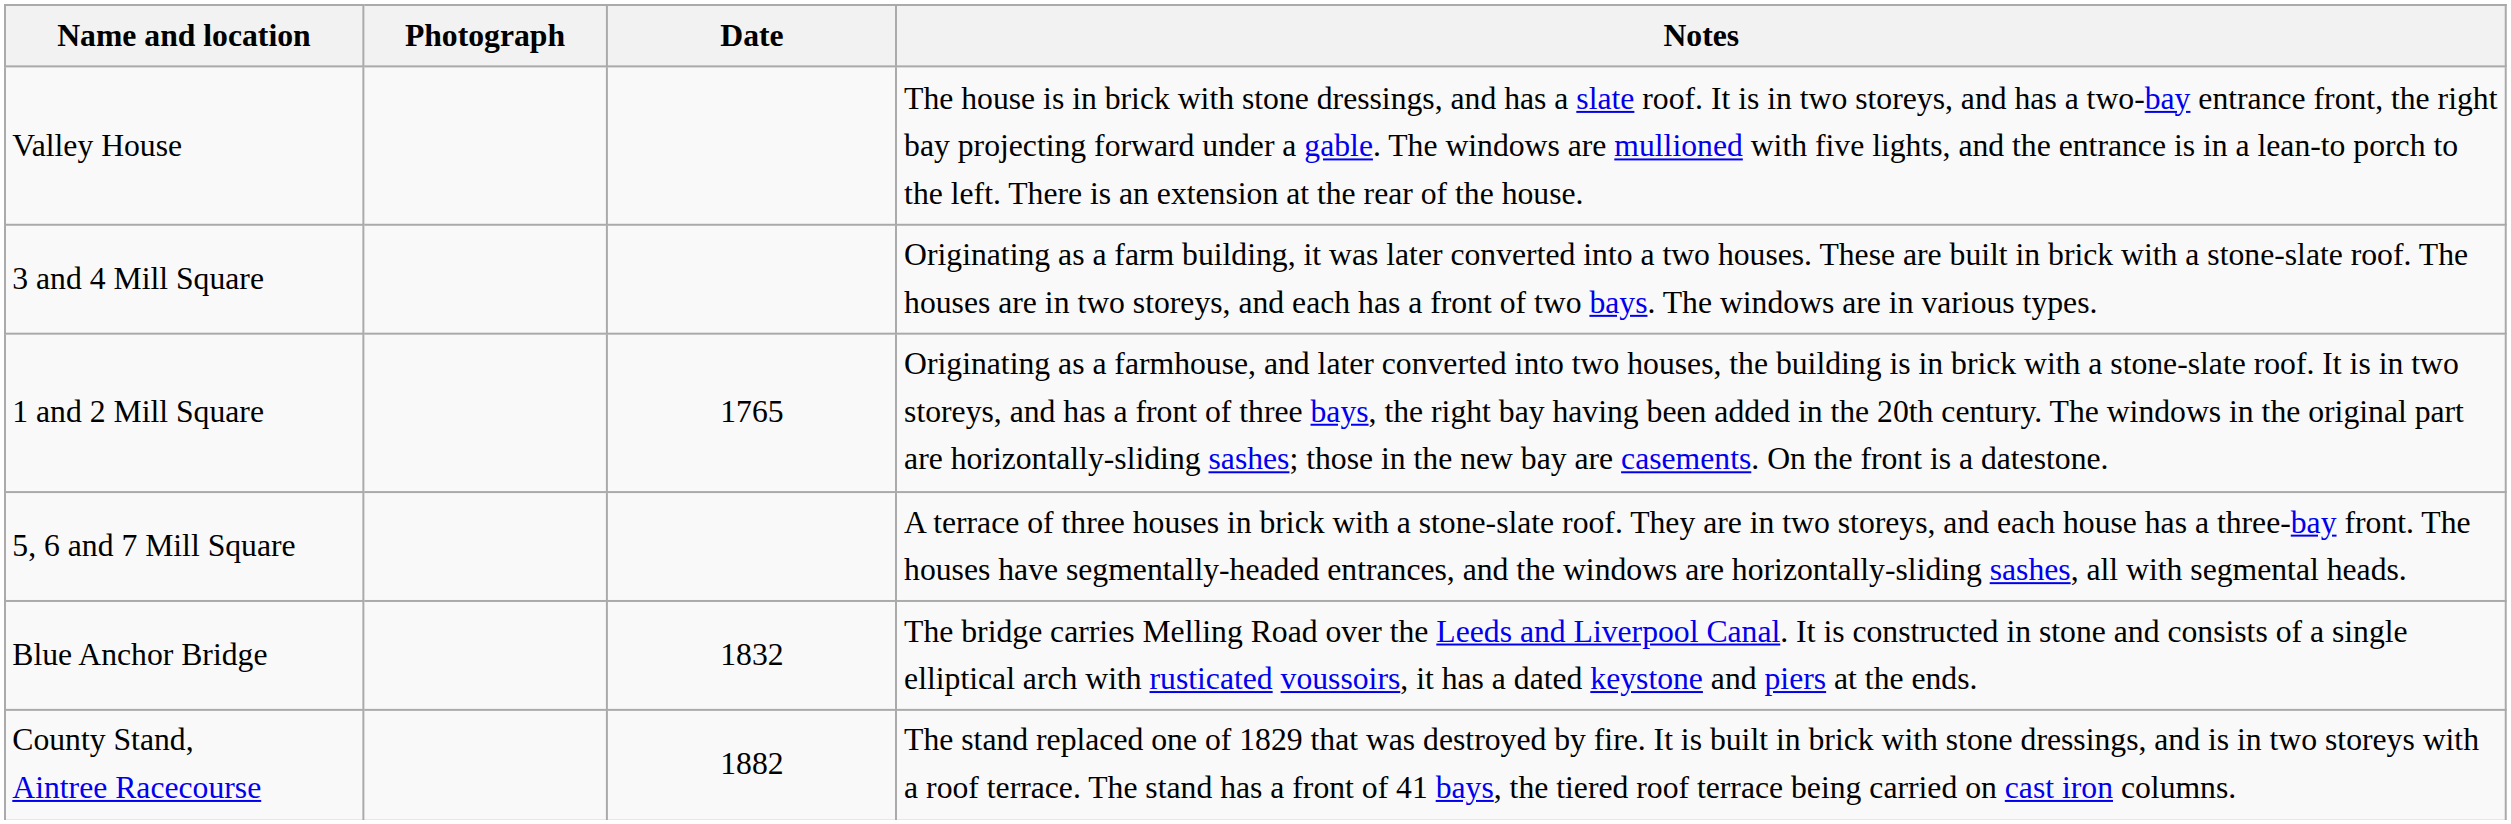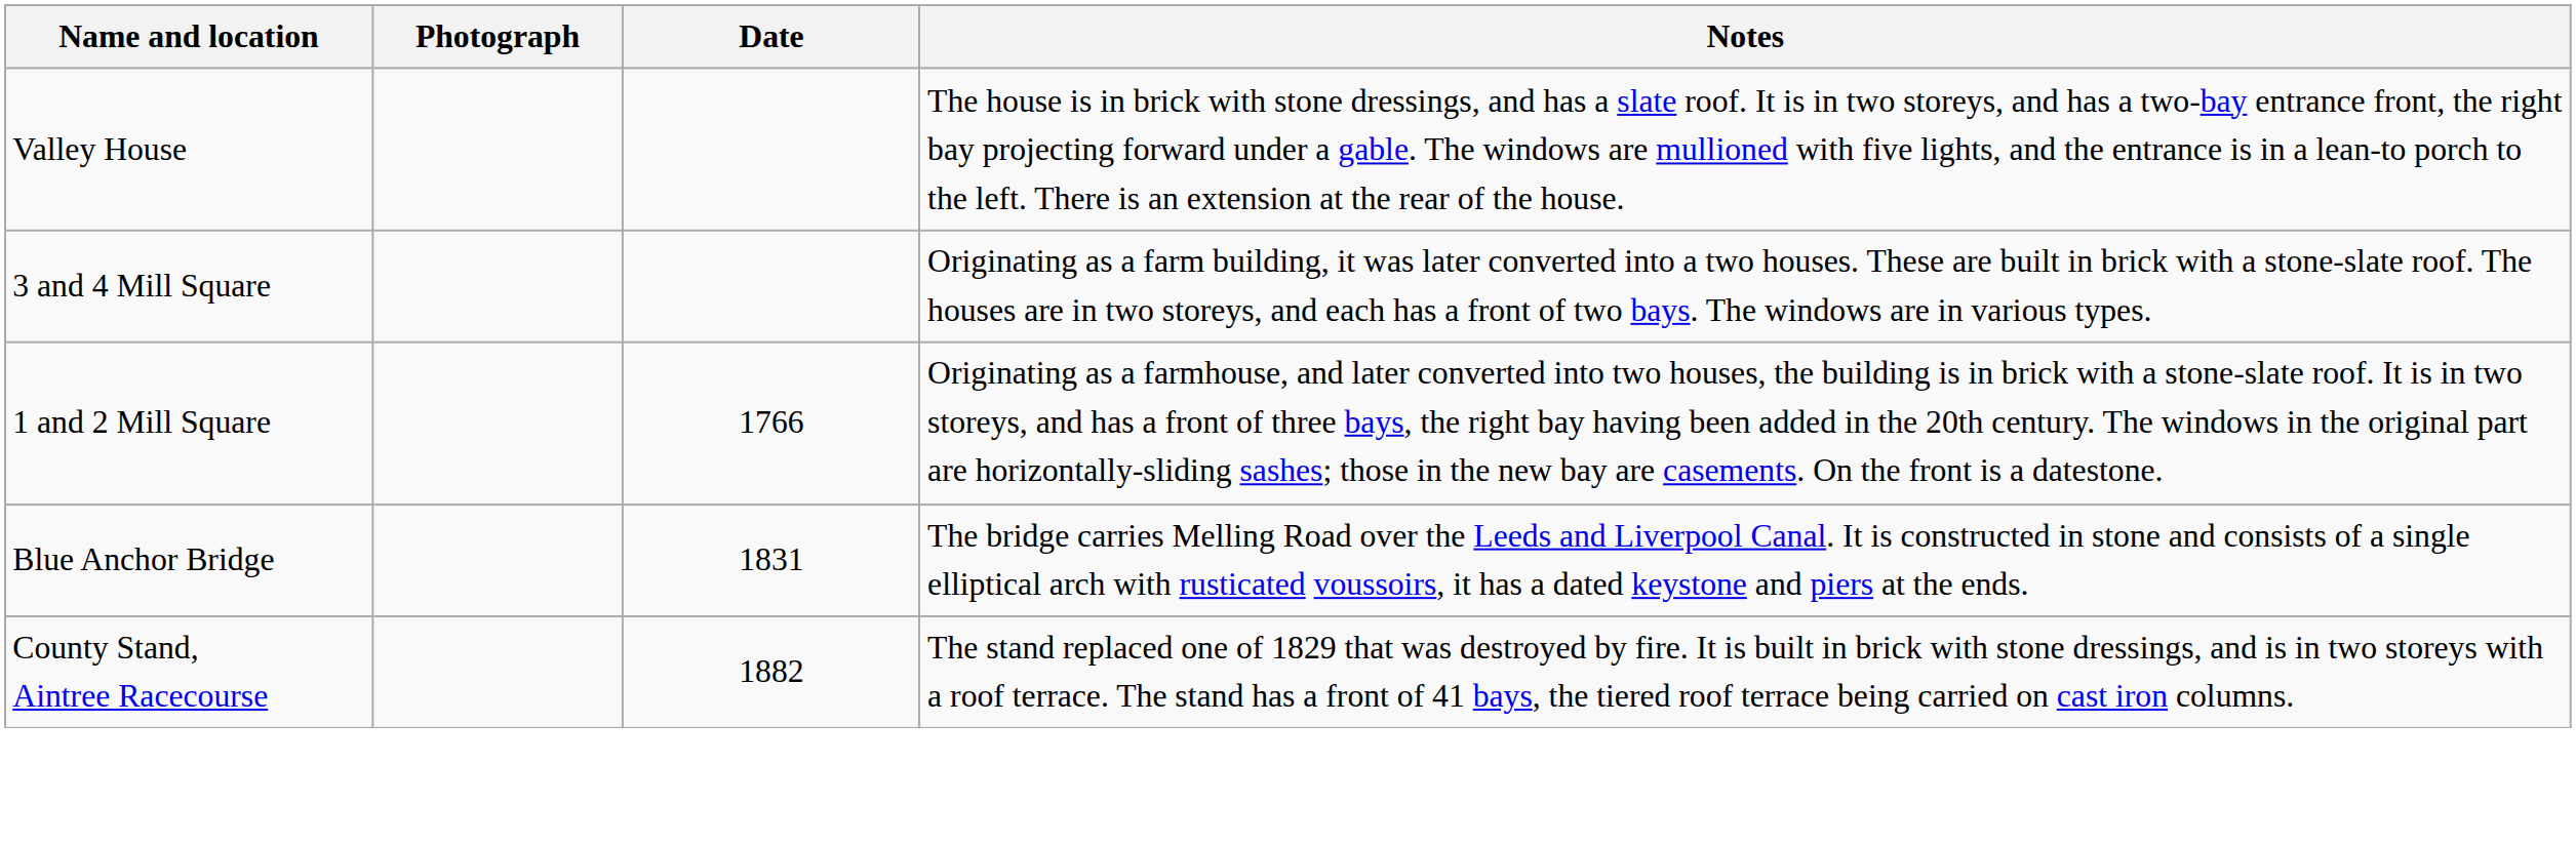1 and 2 Mill Square | Date: 1765 -> 1766
- row: 5, 6 and 7 Mill Square | A terrace of three houses in brick with a stone-slate roof. They are in two storeys, and each house has a three-bay front. The houses have segmentally-headed entrances, and the windows are horizontally-sliding sashes, all with segmental heads.
Blue Anchor Bridge | Date: 1832 -> 1831
